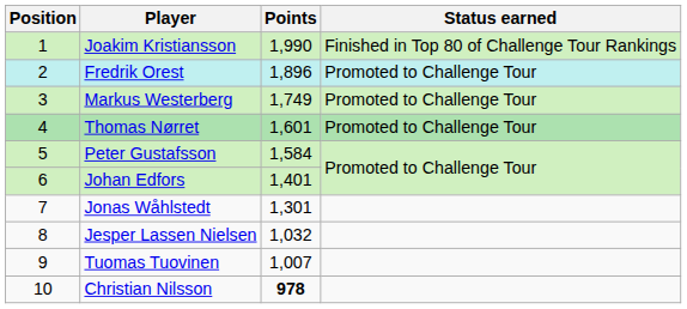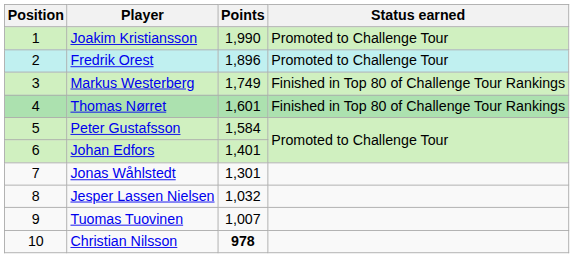Joakim Kristiansson | Status earned: Finished in Top 80 of Challenge Tour Rankings -> Promoted to Challenge Tour
Markus Westerberg | Status earned: Promoted to Challenge Tour -> Finished in Top 80 of Challenge Tour Rankings
Thomas Nørret | Status earned: Promoted to Challenge Tour -> Finished in Top 80 of Challenge Tour Rankings
